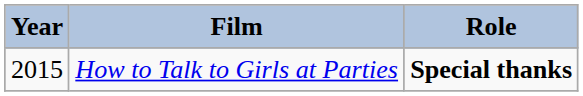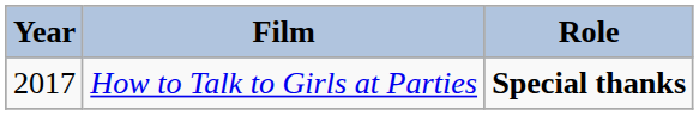How to Talk to Girls at Parties | Year: 2015 -> 2017
